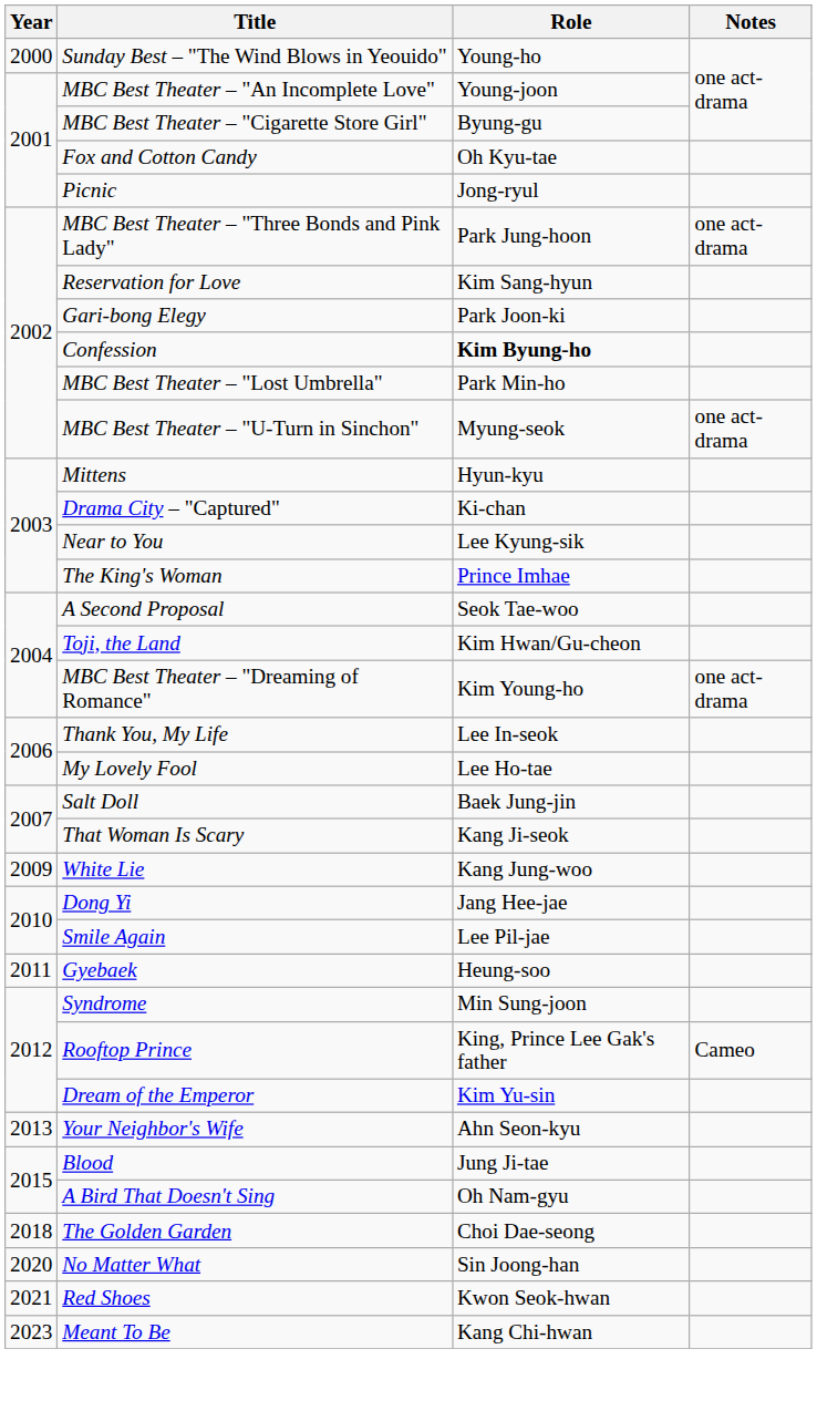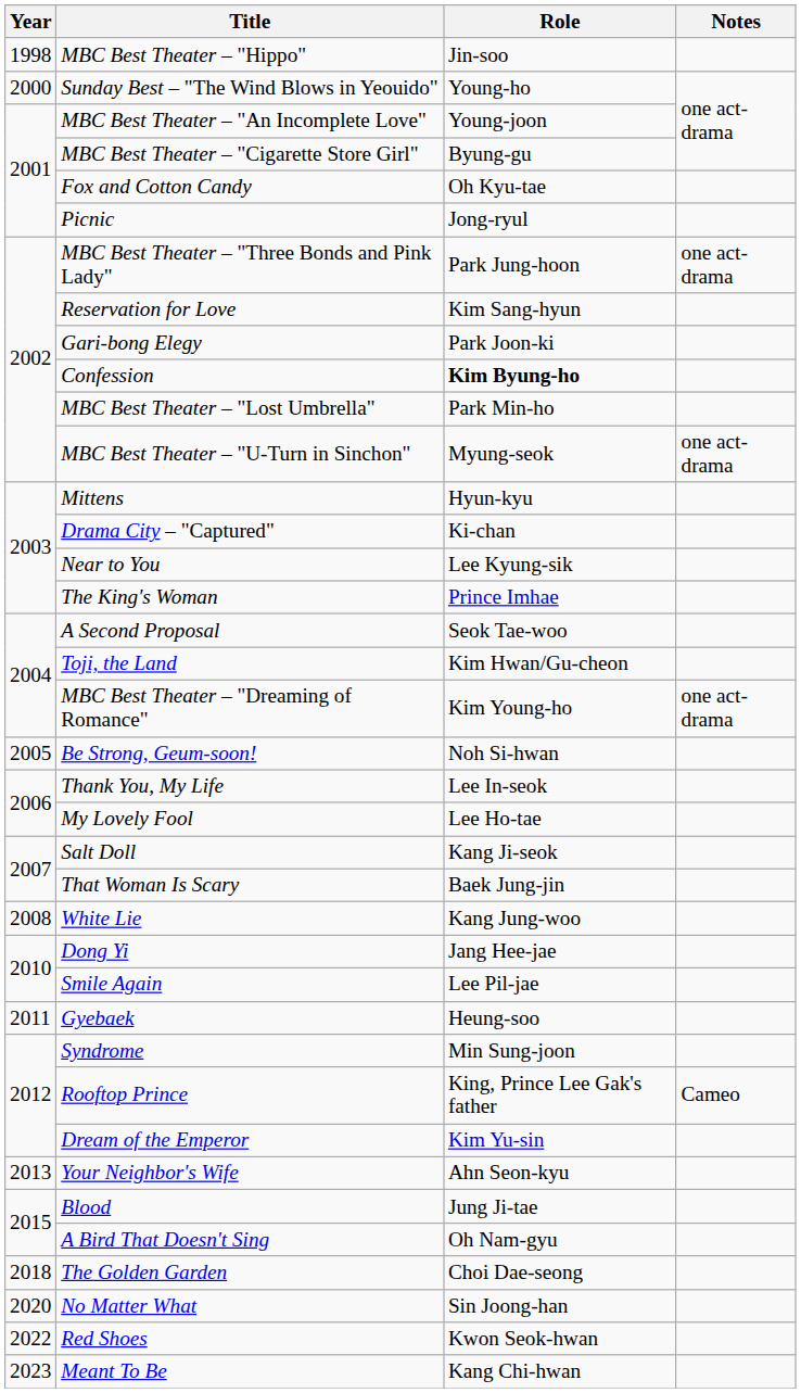+ row: 1998 | MBC Best Theater – "Hippo" | Jin-soo
+ row: 2005 | Be Strong, Geum-soon! | Noh Si-hwan
Salt Doll | Role: Baek Jung-jin -> Kang Ji-seok
That Woman Is Scary | Role: Kang Ji-seok -> Baek Jung-jin
White Lie | Year: 2009 -> 2008
Red Shoes | Year: 2021 -> 2022
